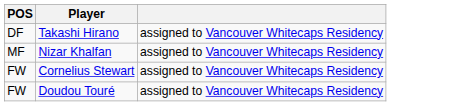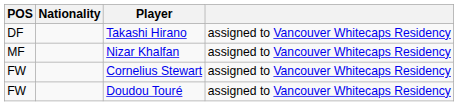+ column: Nationality
